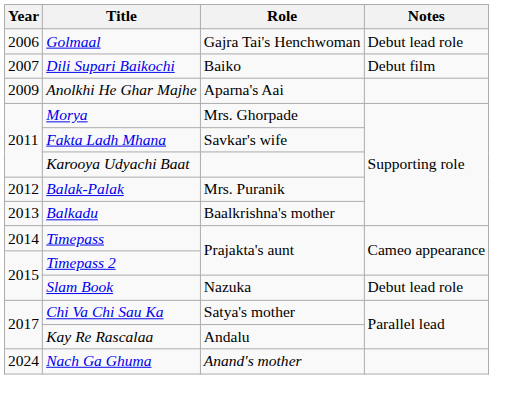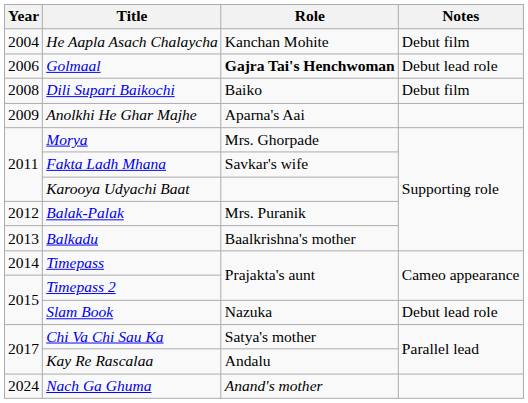+ row: 2004 | He Aapla Asach Chalaycha | Kanchan Mohite | Debut film
Golmaal | Role: normal -> bold
Dili Supari Baikochi | Year: 2007 -> 2008
